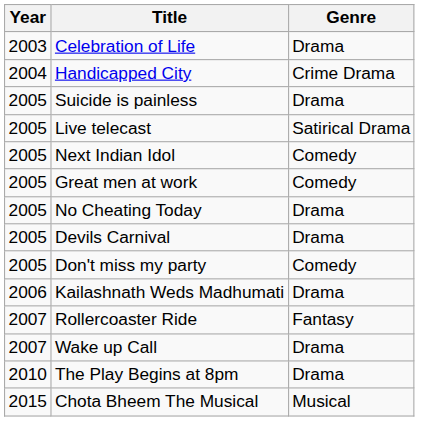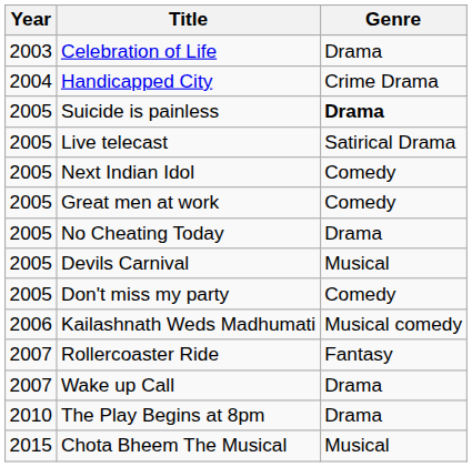Suicide is painless | Genre: normal -> bold
Devils Carnival | Genre: Drama -> Musical
Kailashnath Weds Madhumati | Genre: Drama -> Musical comedy
